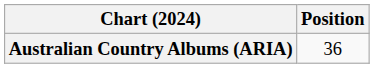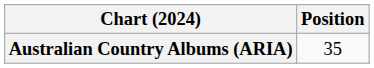Australian Country Albums (ARIA) | Position: 36 -> 35
